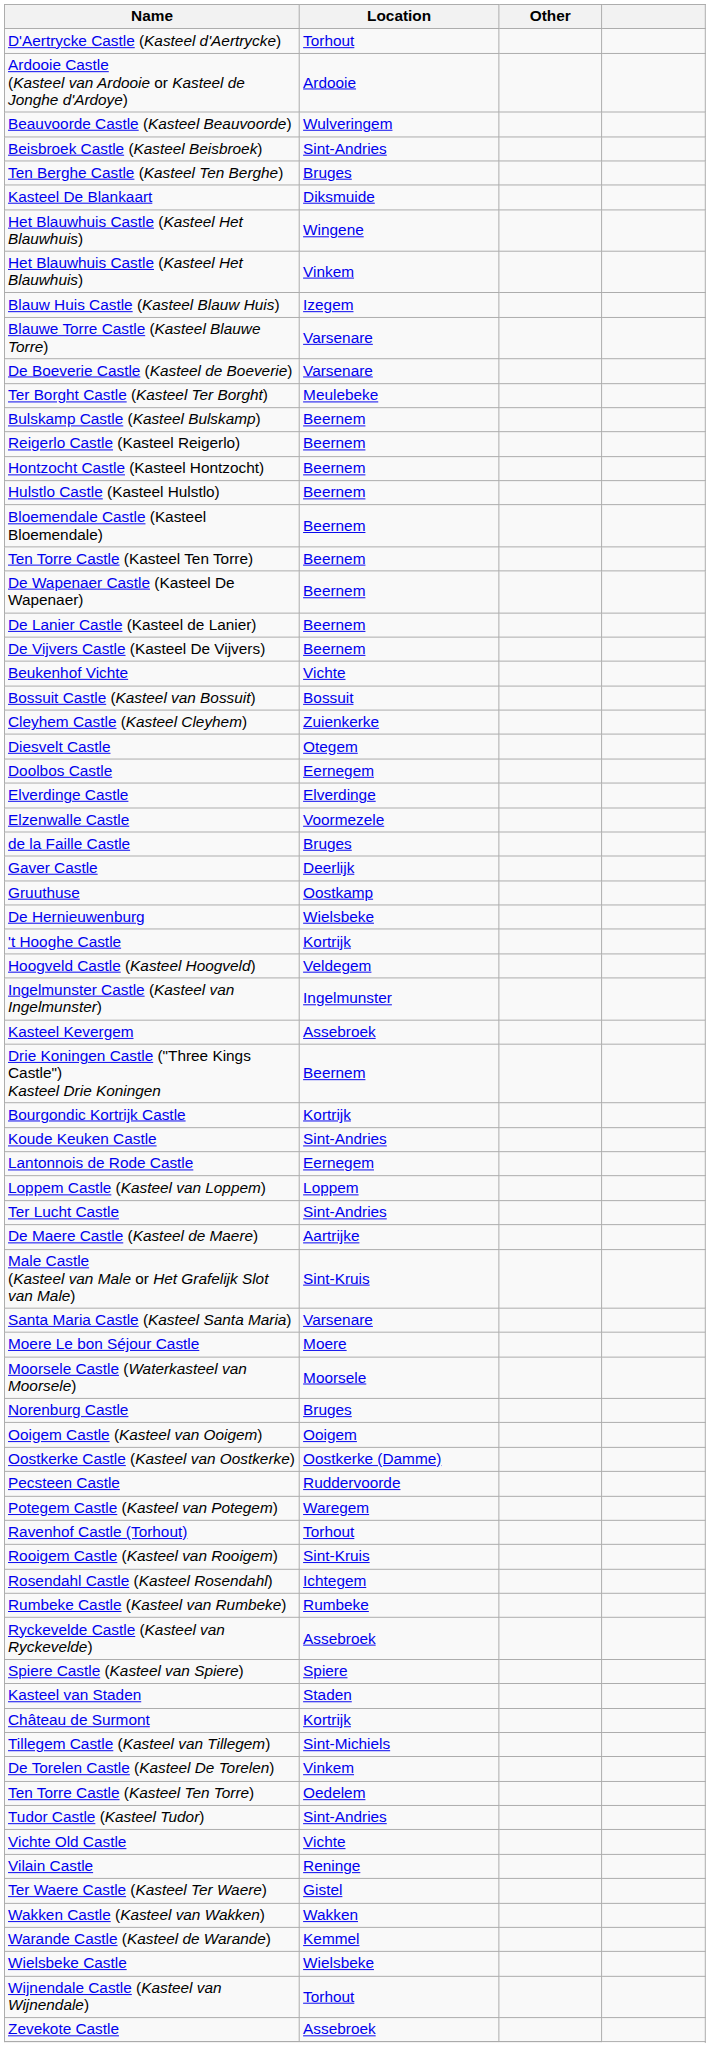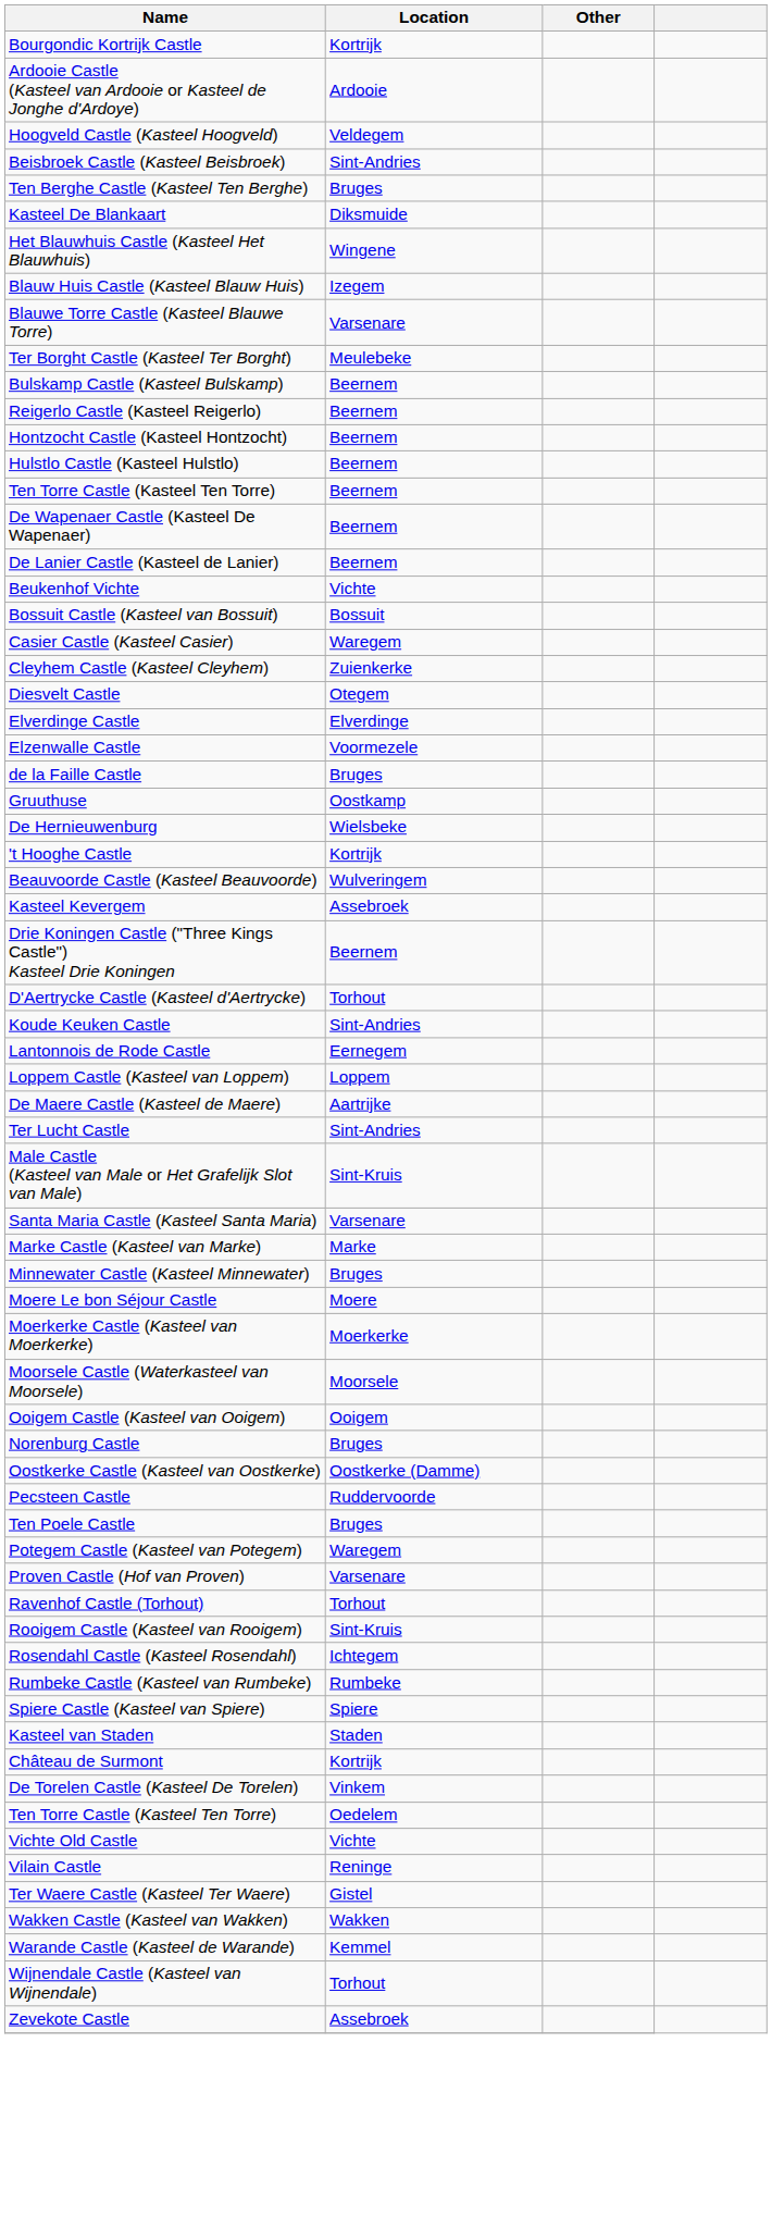rows swapped: D'Aertrycke Castle (Kasteel d'Aertrycke) <-> Bourgondic Kortrijk Castle
rows swapped: Beauvoorde Castle (Kasteel Beauvoorde) <-> Hoogveld Castle (Kasteel Hoogveld)
- row: Het Blauwhuis Castle (Kasteel Het Blauwhuis) | Vinkem
- row: De Boeverie Castle (Kasteel de Boeverie) | Varsenare
- row: Bloemendale Castle (Kasteel Bloemendale) | Beernem
- row: De Vijvers Castle (Kasteel De Vijvers) | Beernem
+ row: Casier Castle (Kasteel Casier) | Waregem
- row: Doolbos Castle | Eernegem
- row: Gaver Castle | Deerlijk
- row: Ingelmunster Castle (Kasteel van Ingelmunster) | Ingelmunster
rows swapped: Ter Lucht Castle <-> De Maere Castle (Kasteel de Maere)
+ row: Marke Castle (Kasteel van Marke) | Marke
+ row: Minnewater Castle (Kasteel Minnewater) | Bruges
+ row: Moerkerke Castle (Kasteel van Moerkerke) | Moerkerke
rows swapped: Norenburg Castle <-> Ooigem Castle (Kasteel van Ooigem)
+ row: Ten Poele Castle | Bruges
+ row: Proven Castle (Hof van Proven) | Varsenare
- row: Ryckevelde Castle (Kasteel van Ryckevelde) | Assebroek
- row: Tillegem Castle (Kasteel van Tillegem) | Sint-Michiels
- row: Tudor Castle (Kasteel Tudor) | Sint-Andries
- row: Wielsbeke Castle | Wielsbeke
